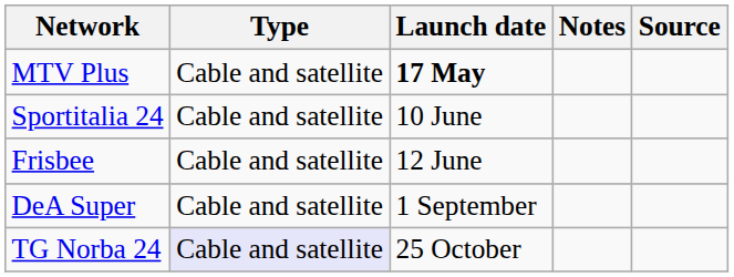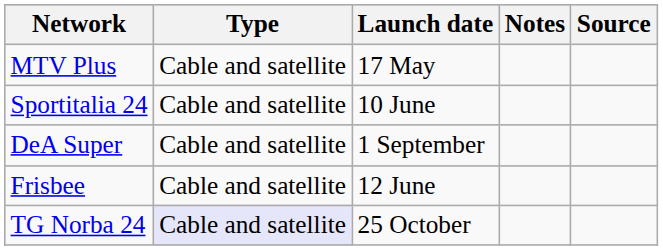MTV Plus | Launch date: bold -> normal
rows swapped: Frisbee <-> DeA Super
